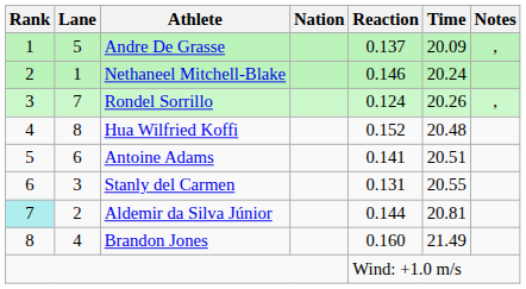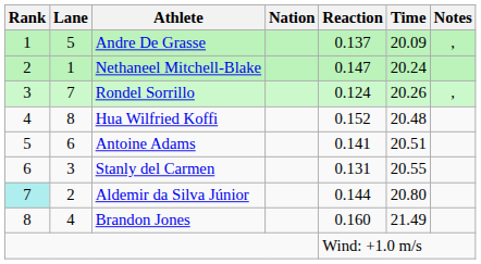Nethaneel Mitchell-Blake | Reaction: 0.146 -> 0.147
Aldemir da Silva Júnior | Time: 20.81 -> 20.80
